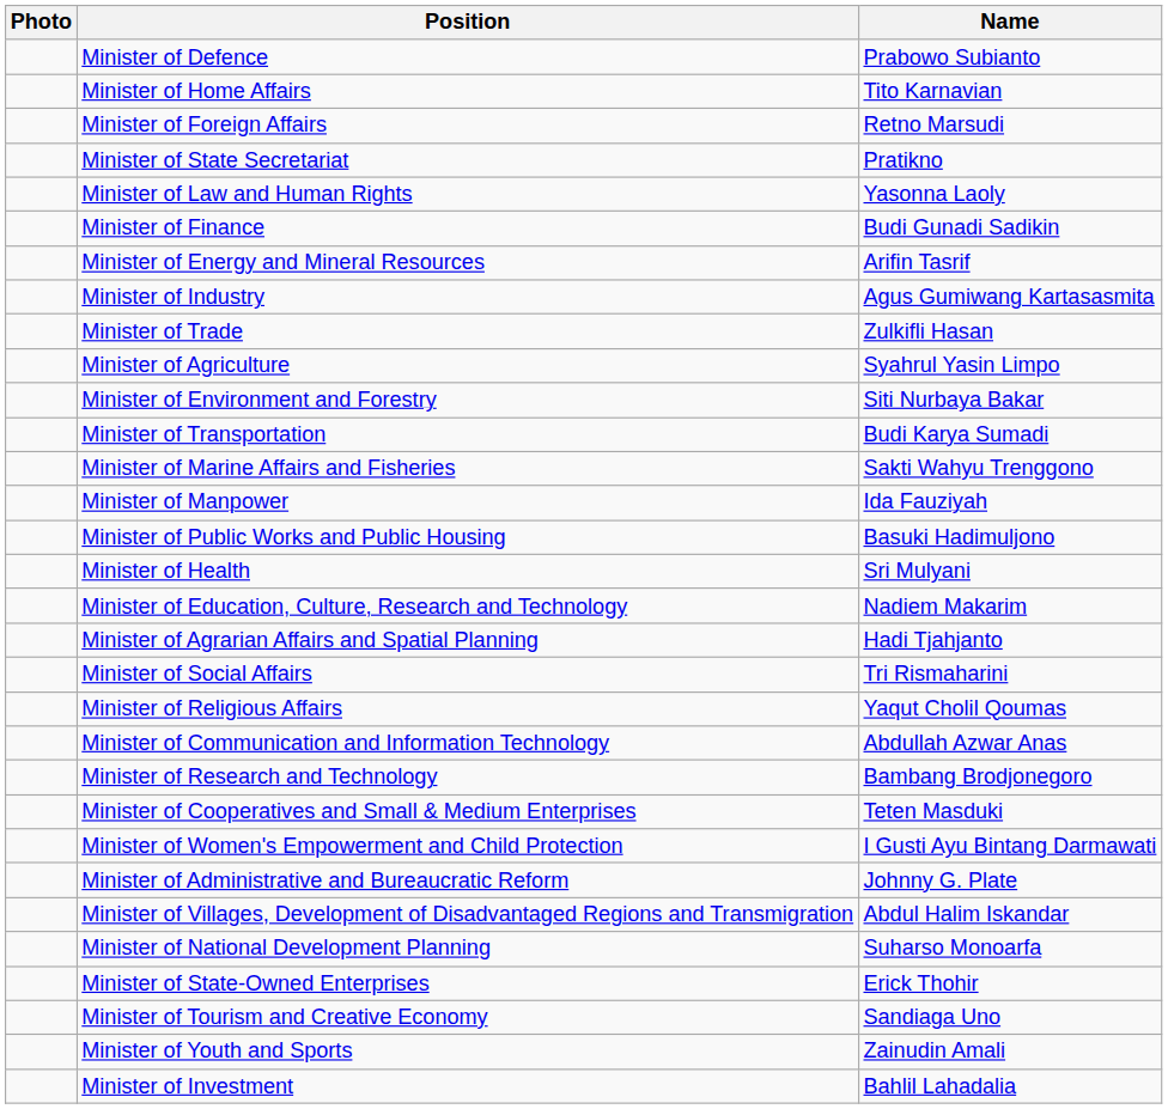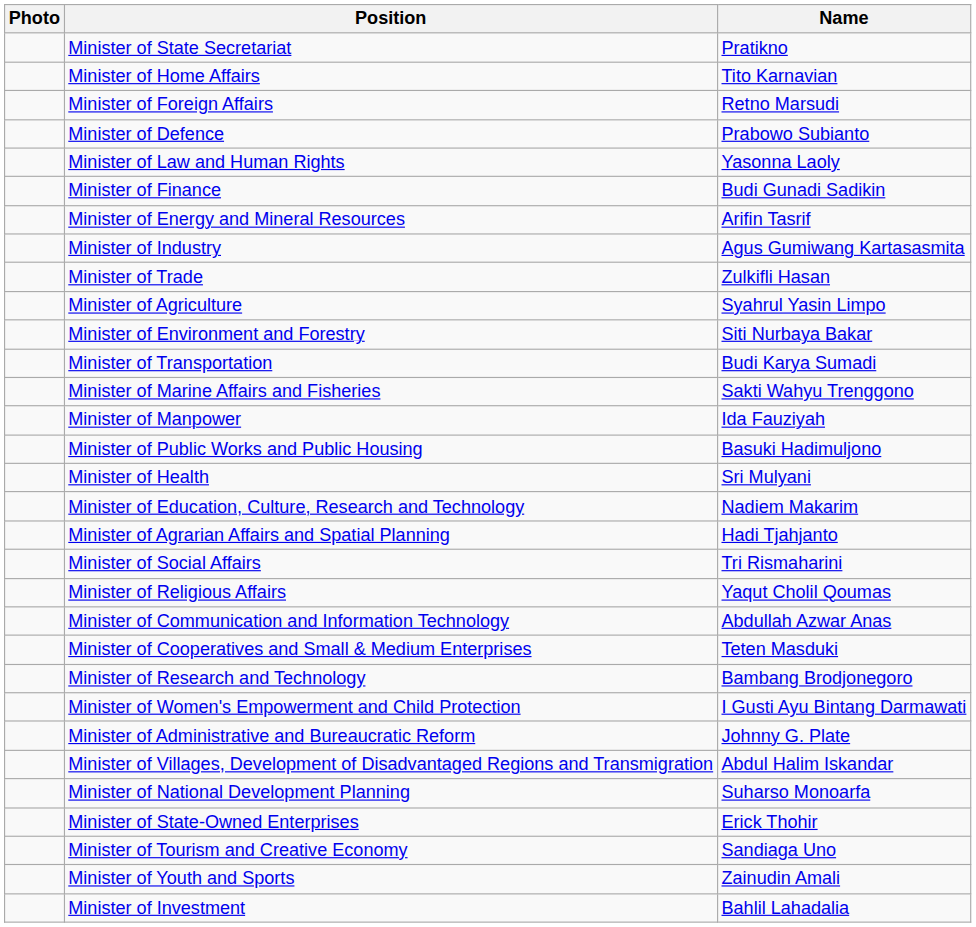rows swapped: Minister of State Secretariat <-> Minister of Defence
rows swapped: Minister of Research and Technology <-> Minister of Cooperatives and Small & Medium Enterprises
